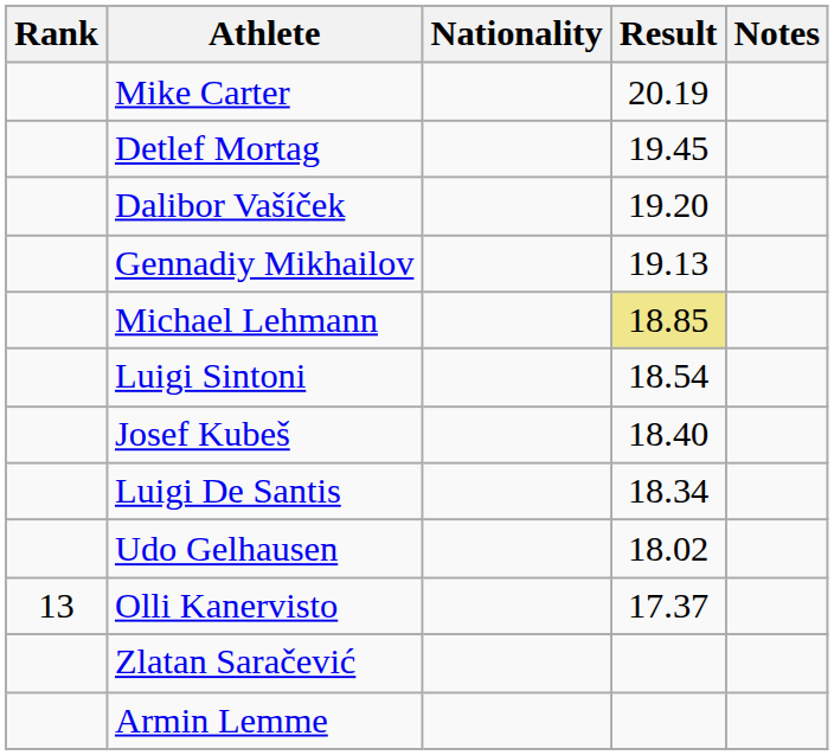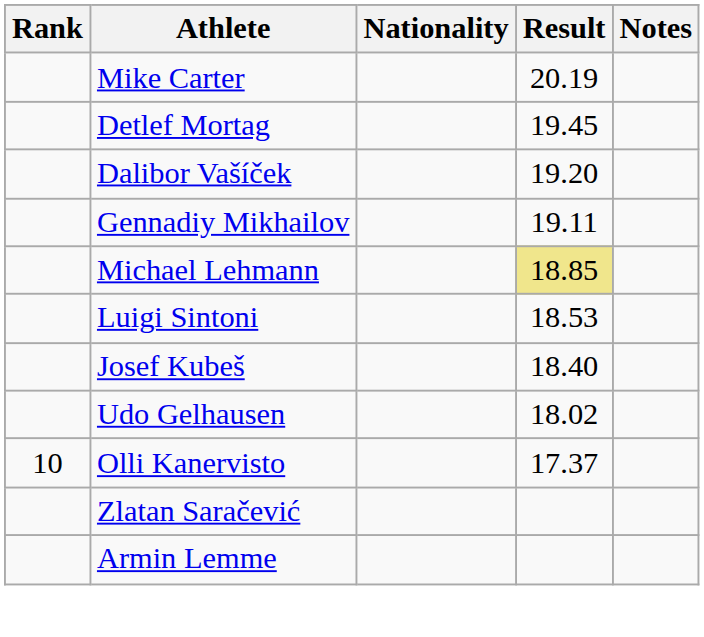Gennadiy Mikhailov | Result: 19.13 -> 19.11
Luigi Sintoni | Result: 18.54 -> 18.53
- row: Luigi De Santis | 18.34
Olli Kanervisto | Rank: 13 -> 10
